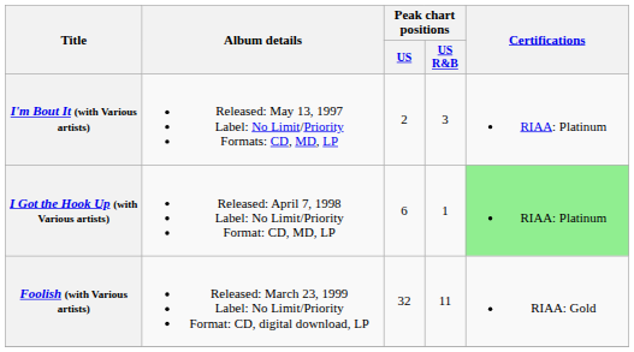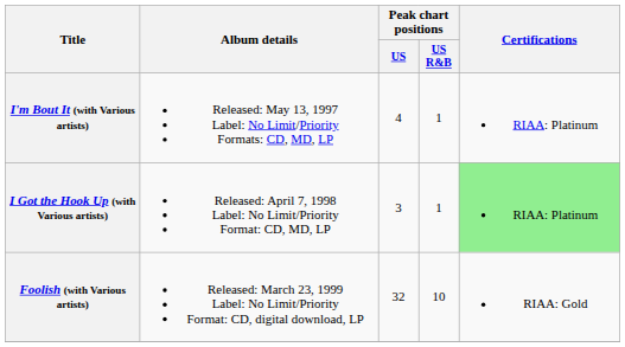I'm Bout It (with Various artists) | Peak chart positions / US: 2 -> 4
I'm Bout It (with Various artists) | Peak chart positions / US R&B: 3 -> 1
I Got the Hook Up (with Various artists) | Peak chart positions / US: 6 -> 3
Foolish (with Various artists) | Peak chart positions / US R&B: 11 -> 10
